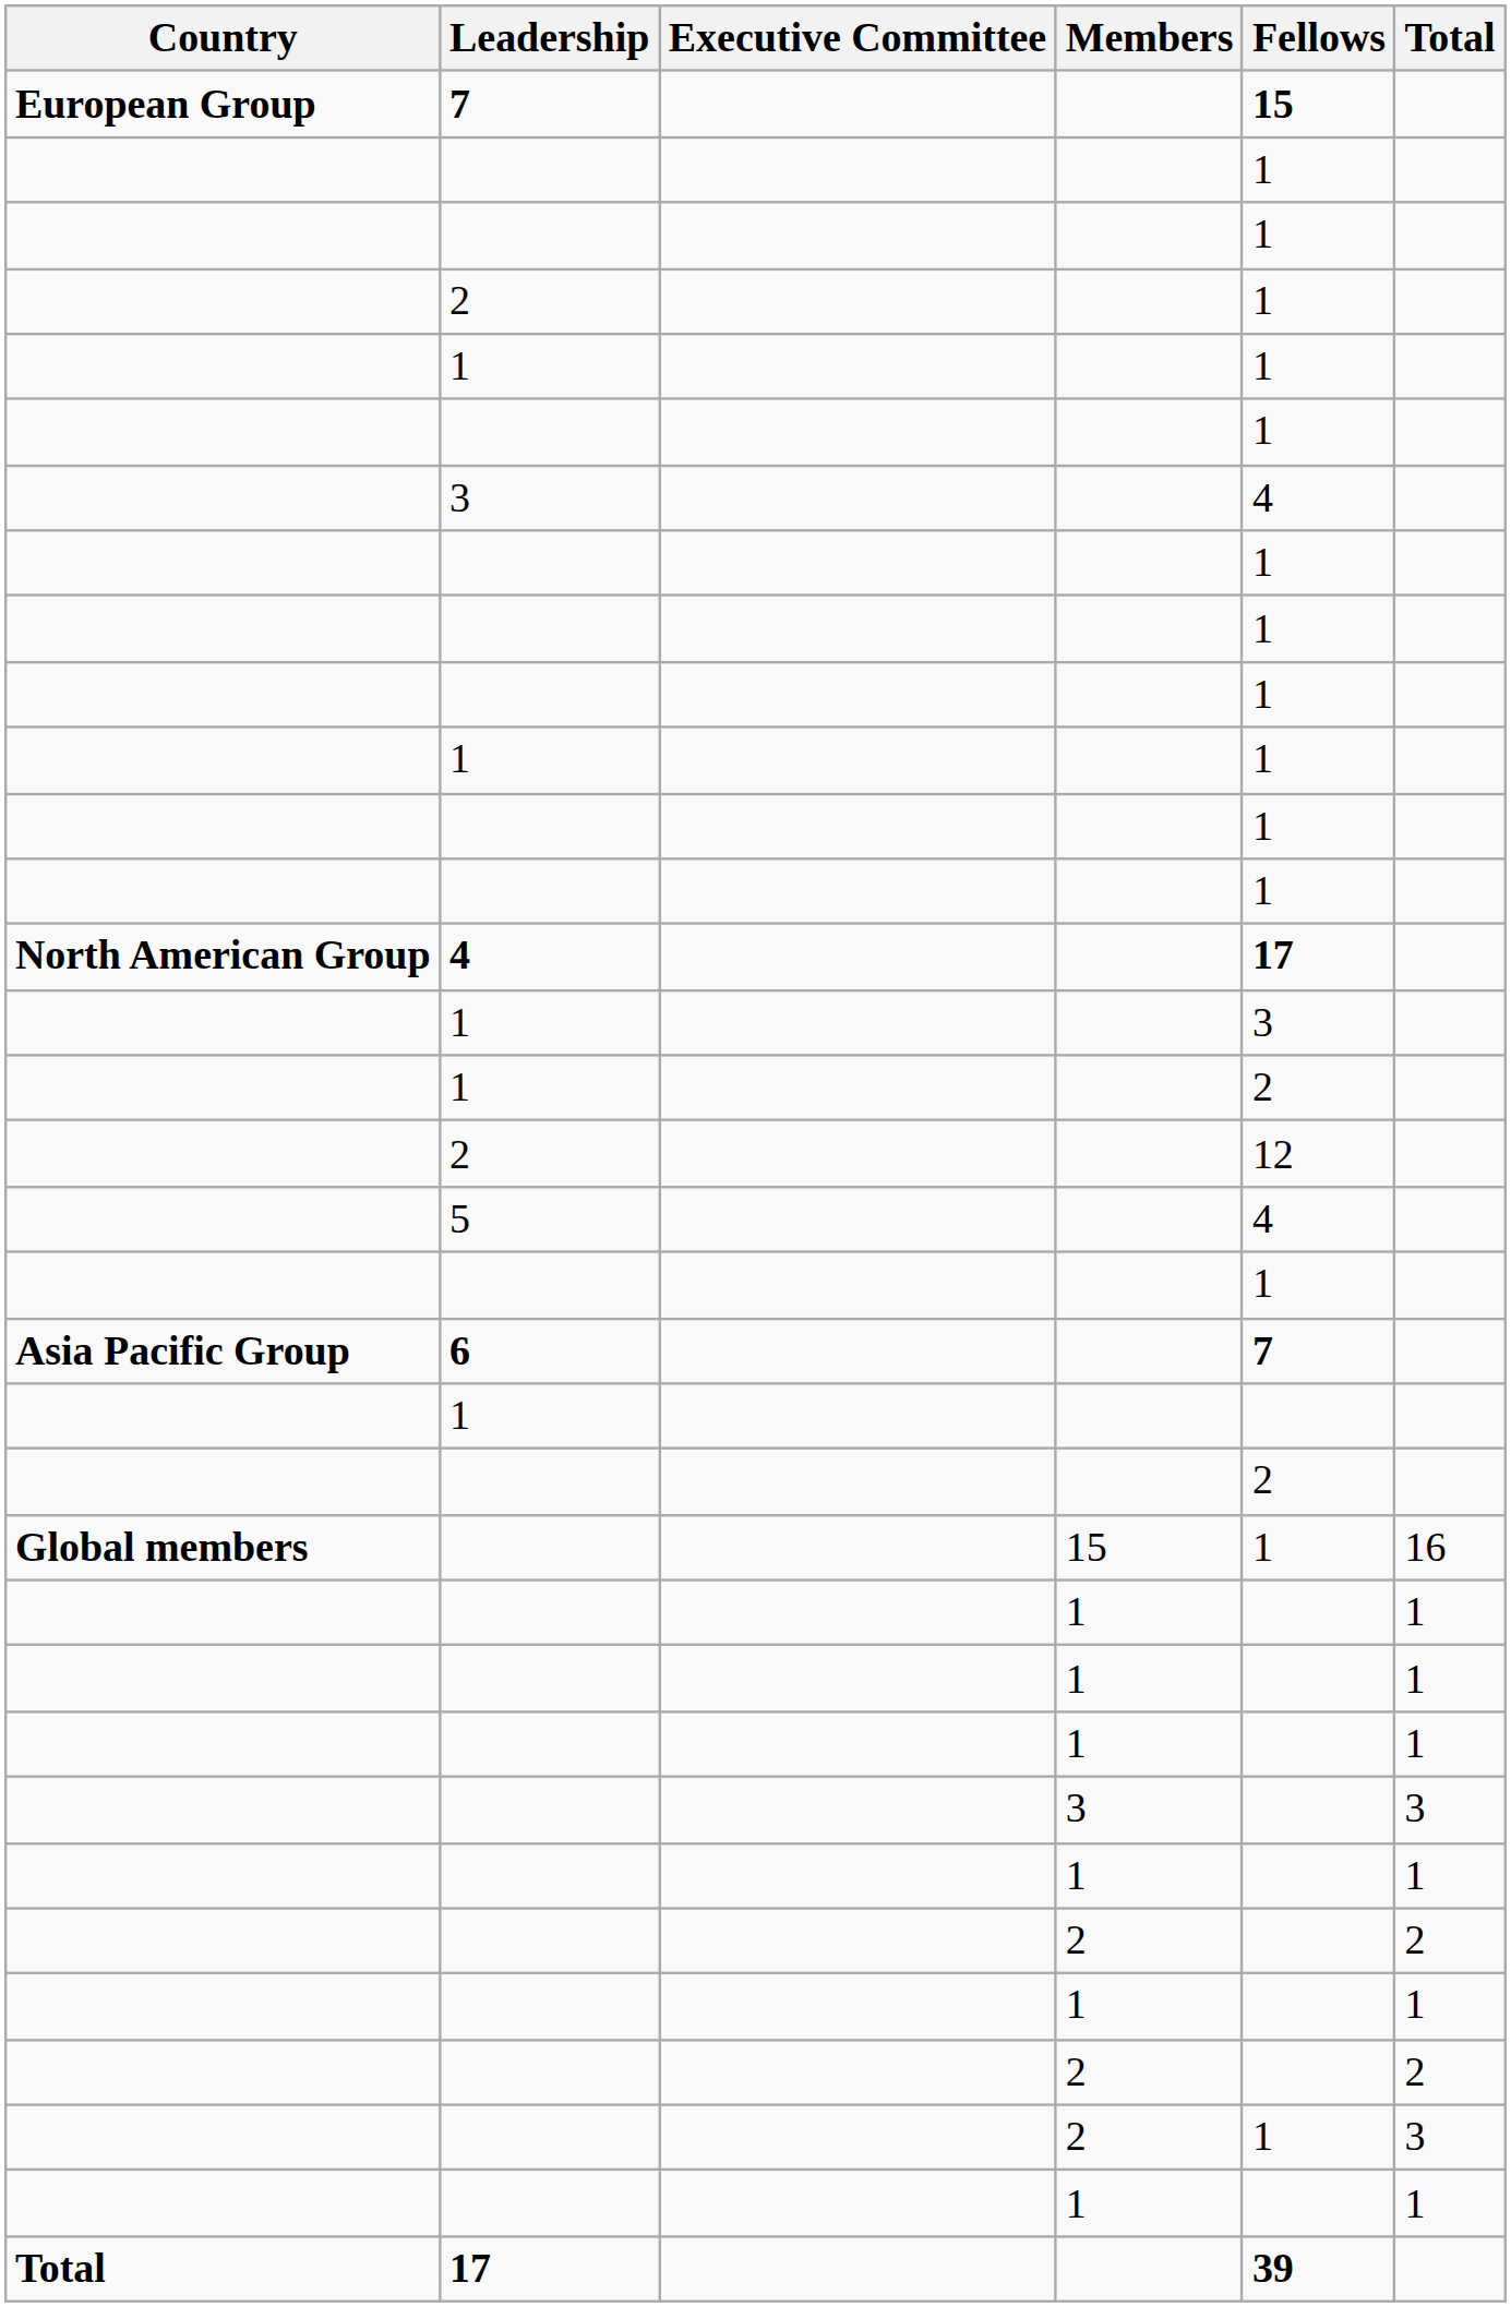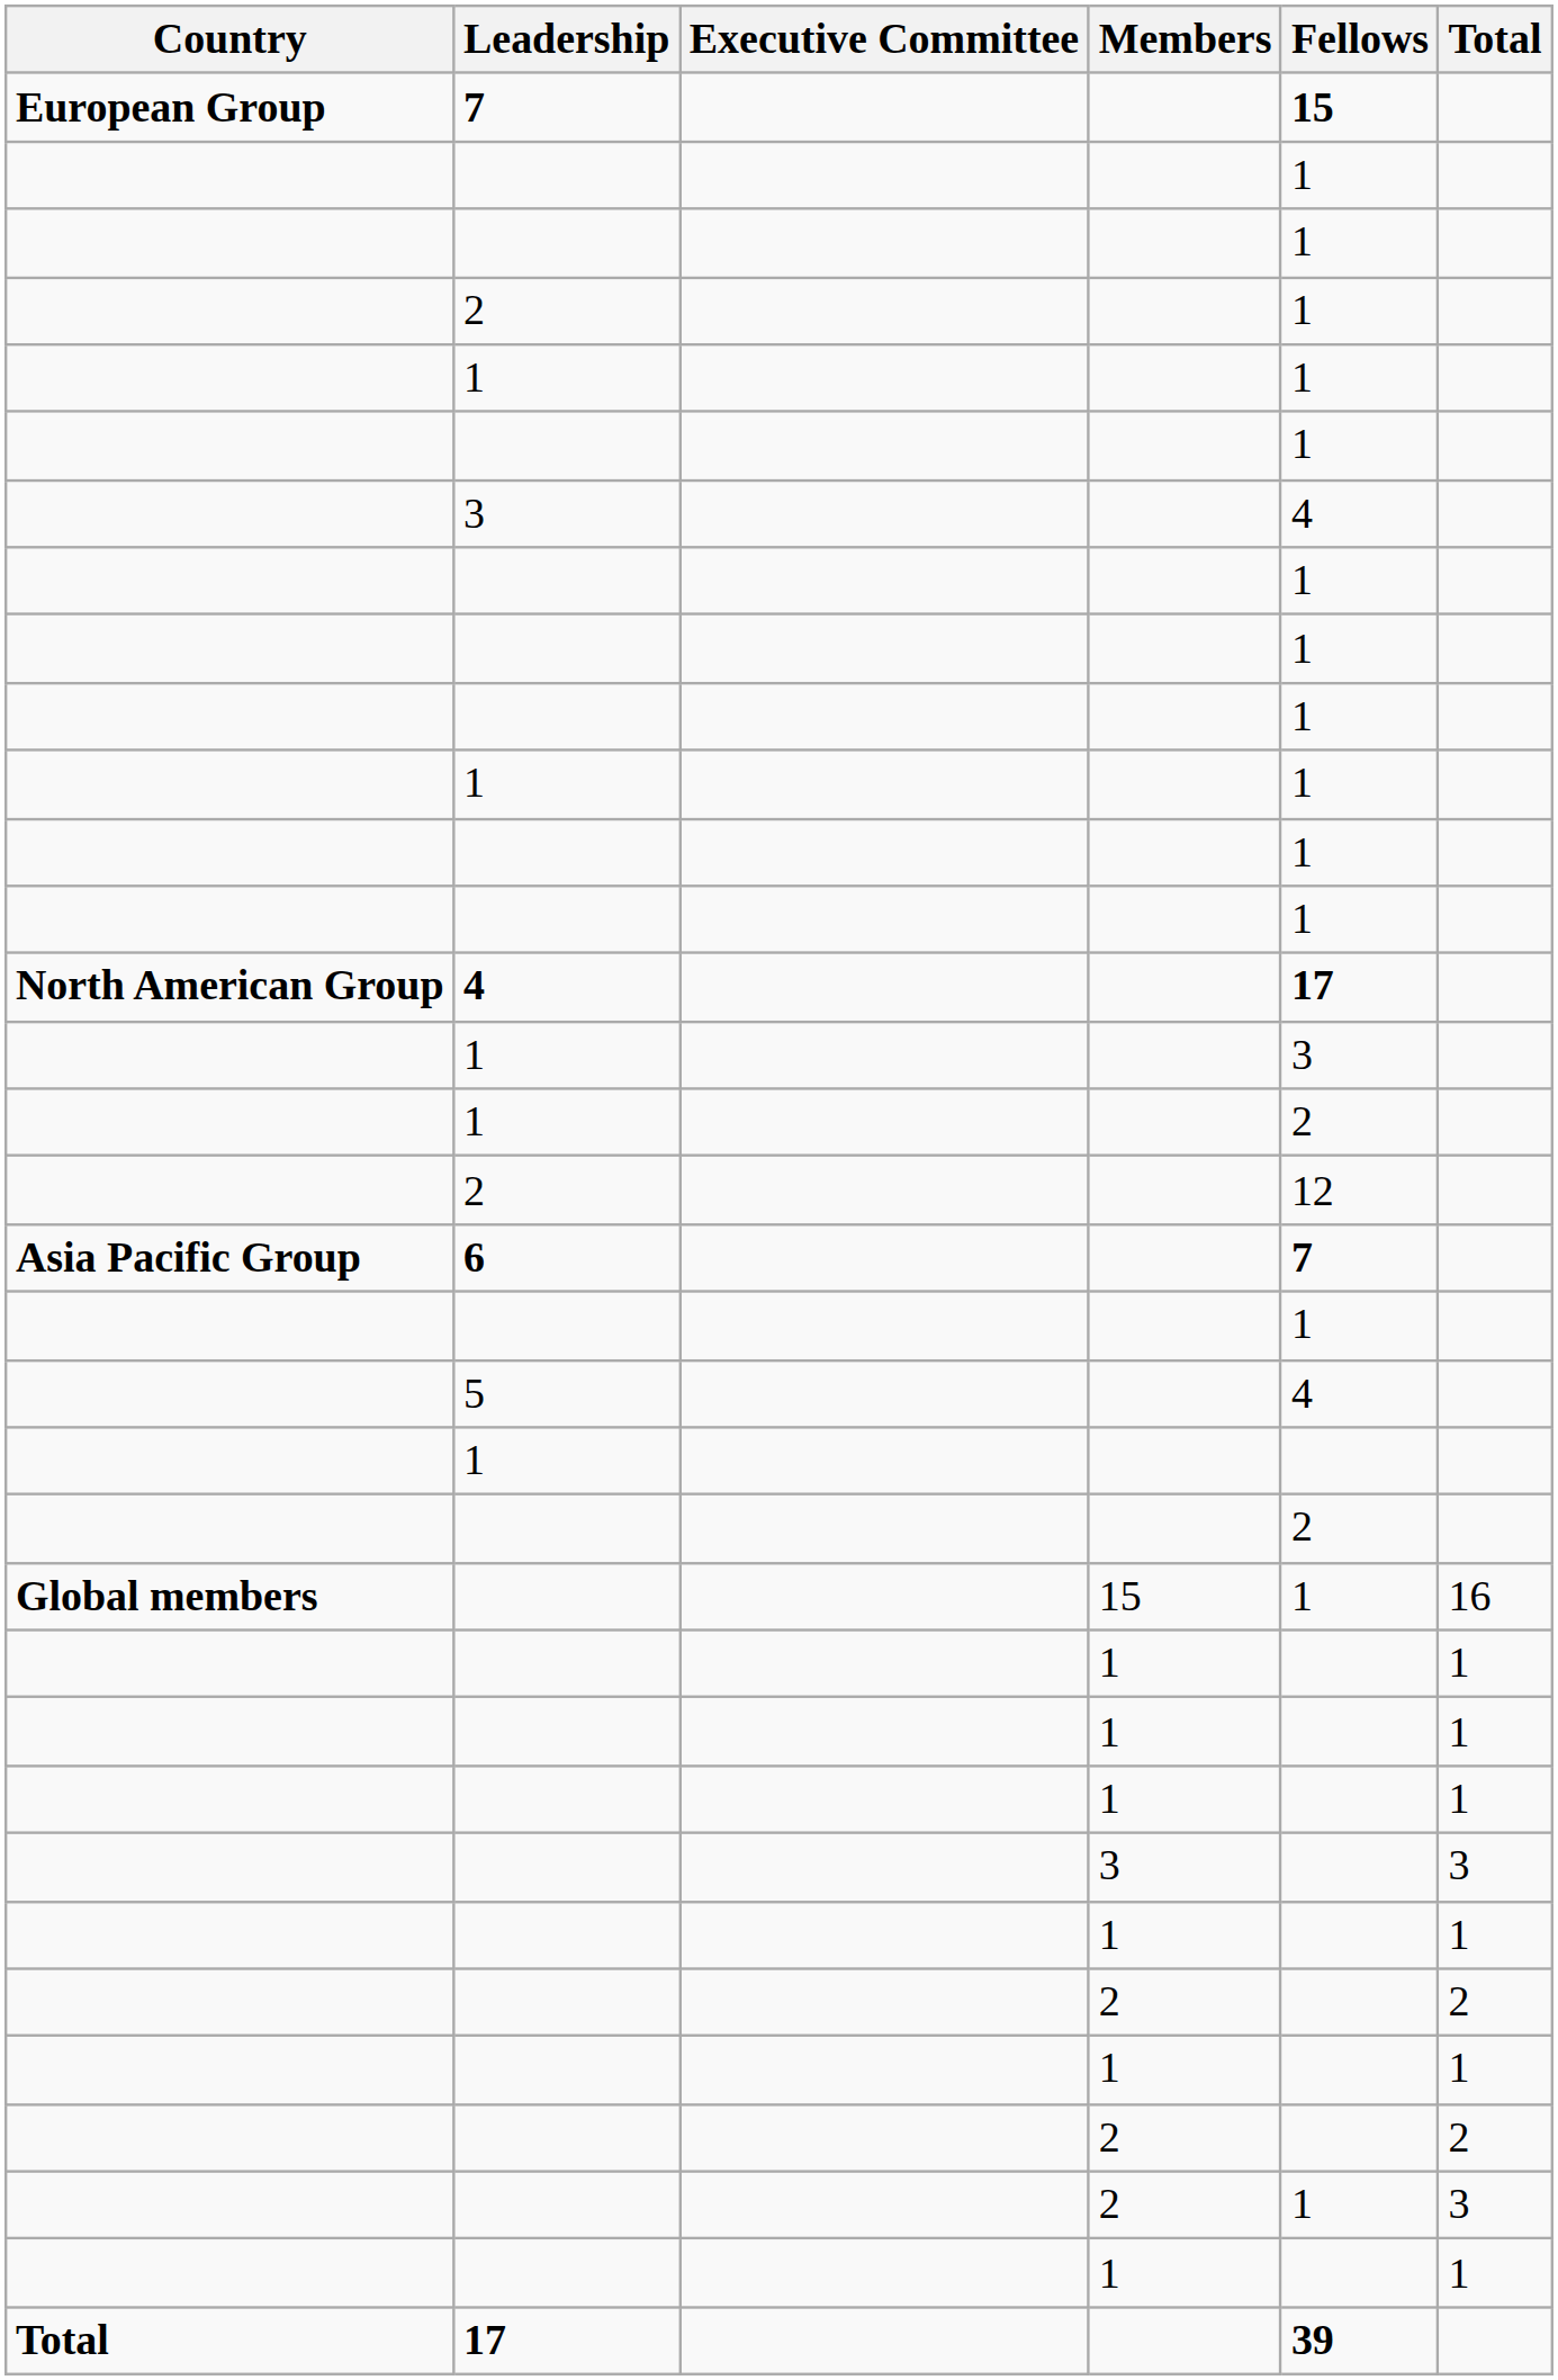rows swapped: 6 <-> 5
